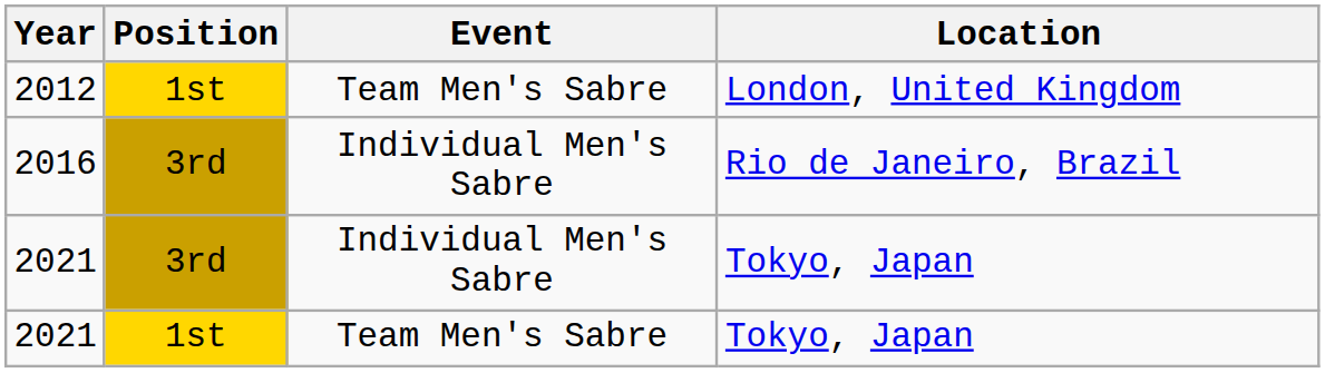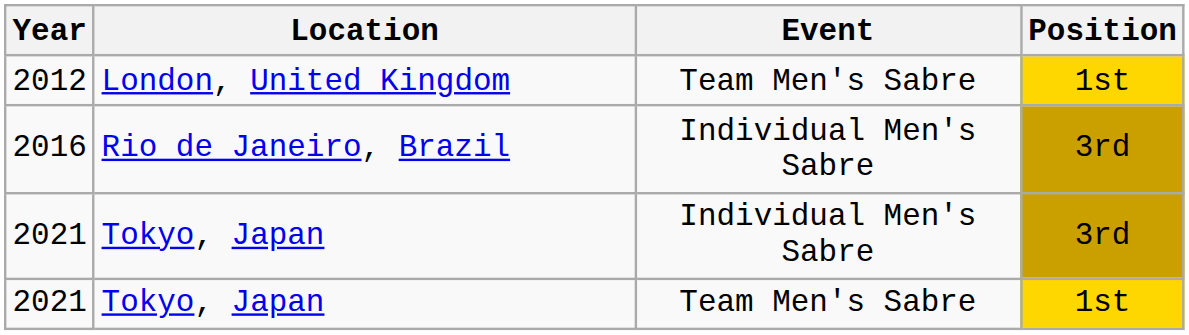columns swapped: Location <-> Position
